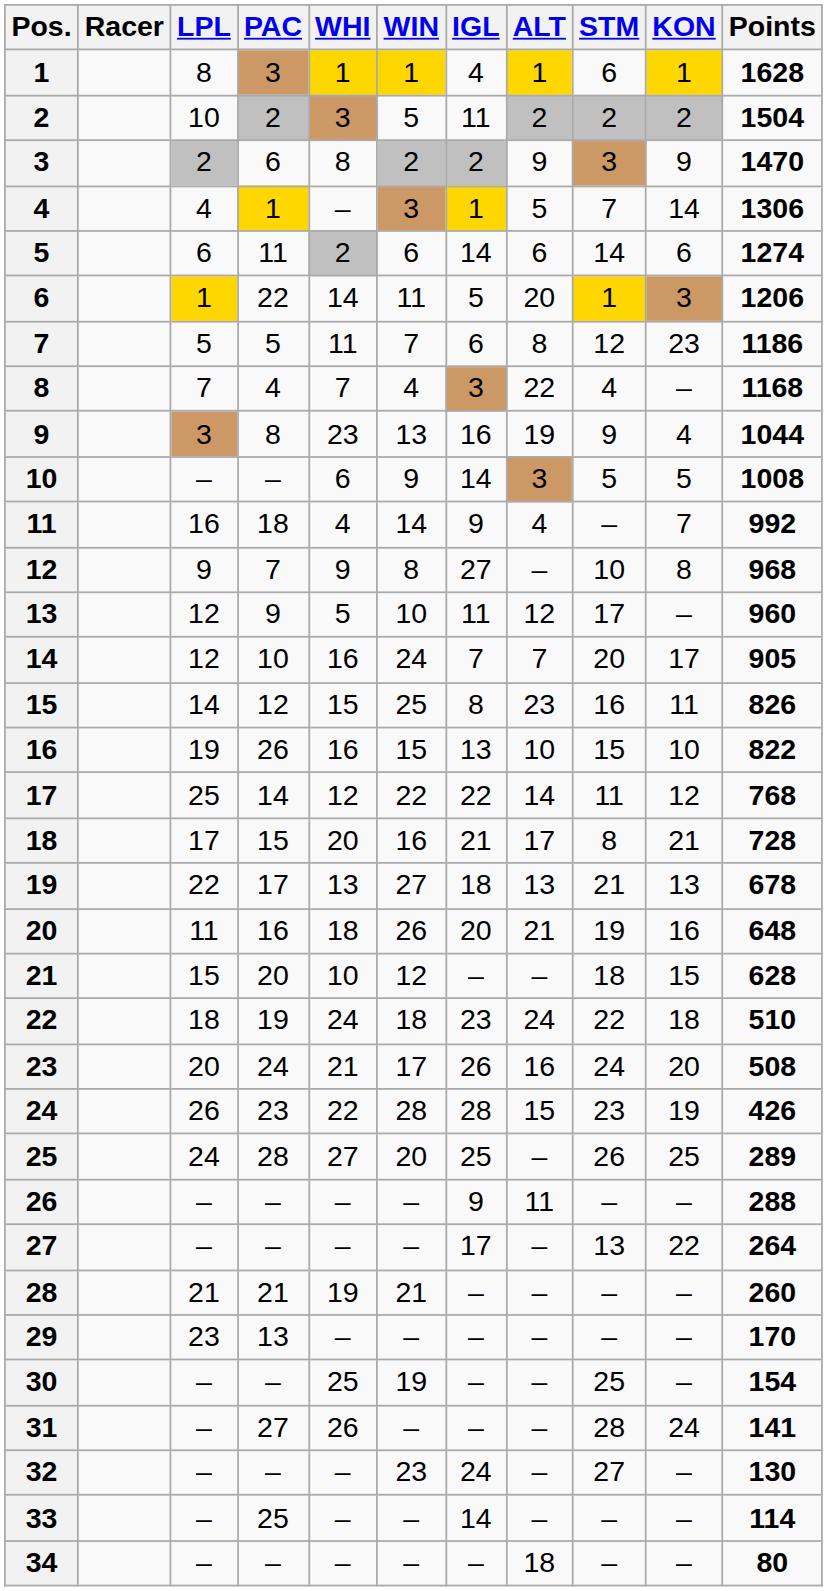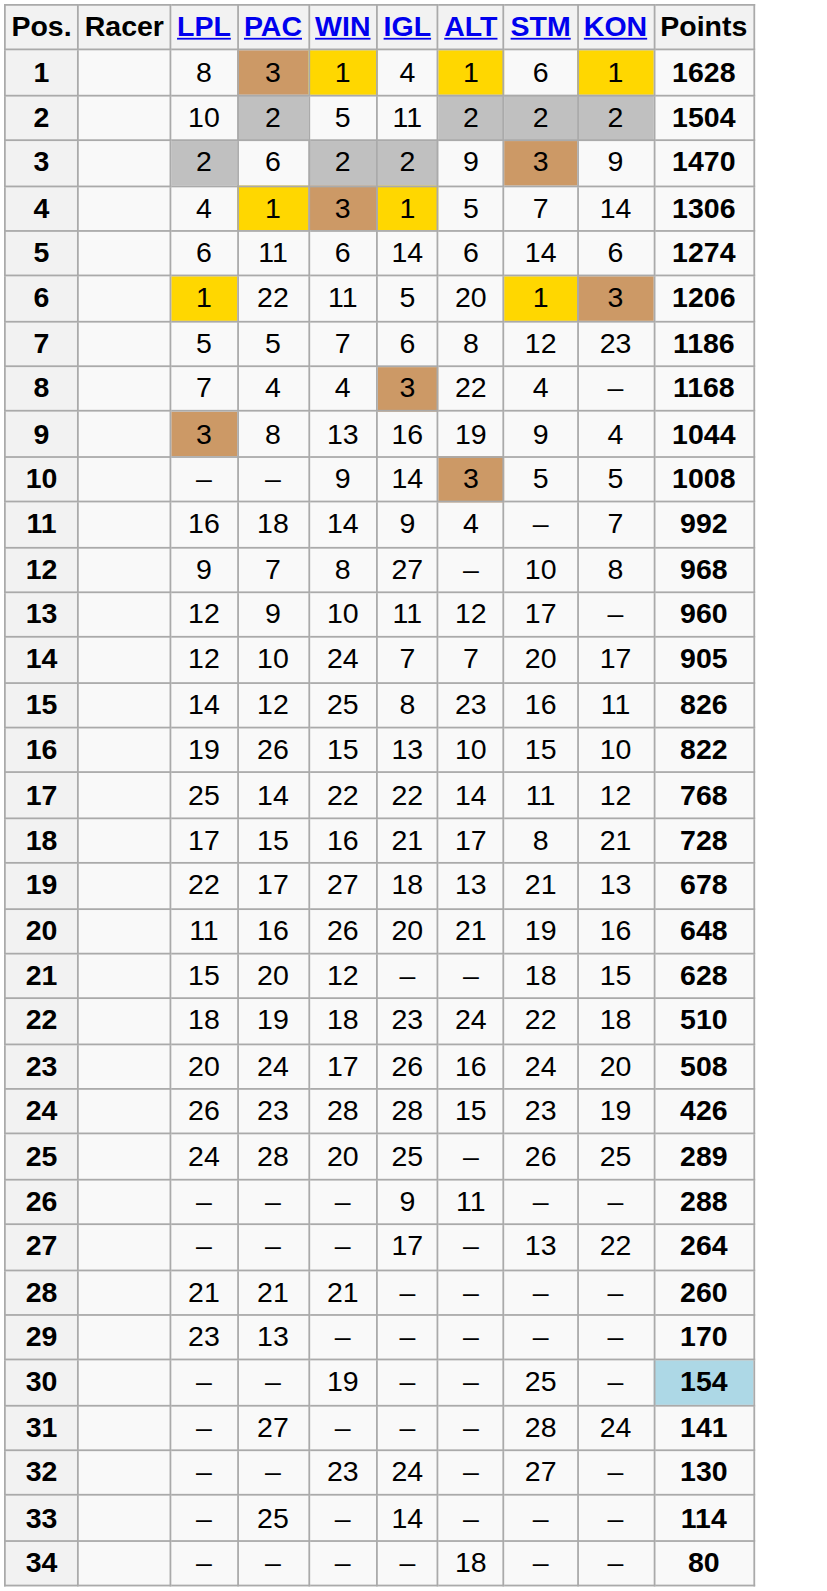- column: WHI | 1 | 3 | 8 | – | 2 | 14 | 11 | 7 | 23 | 6 | 4 | 9 | 5 | 16 | 15 | 16 | 12 | 20 | 13 | 18 | 10 | 24 | 21 | 22 | 27 | – | – | 19 | – | 25 | 26 | – | – | –
30 | Points: no background -> lightblue background
